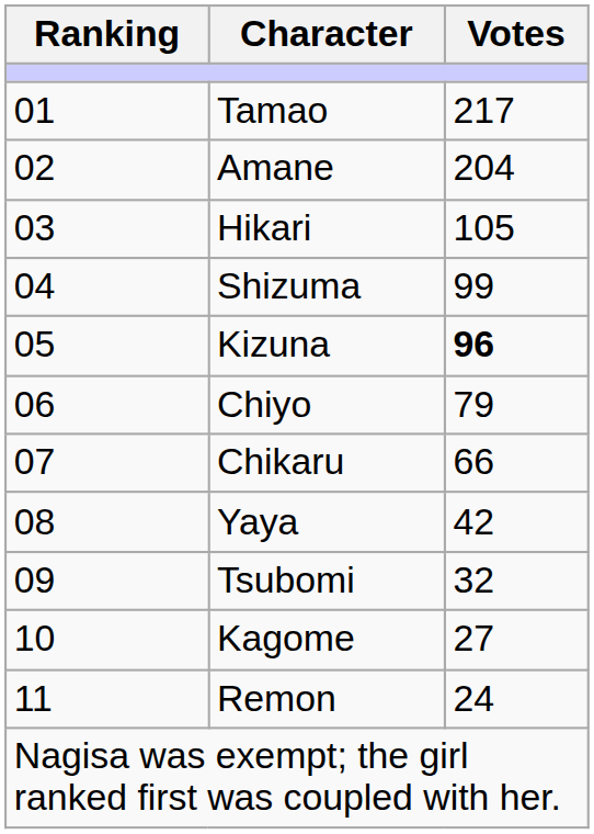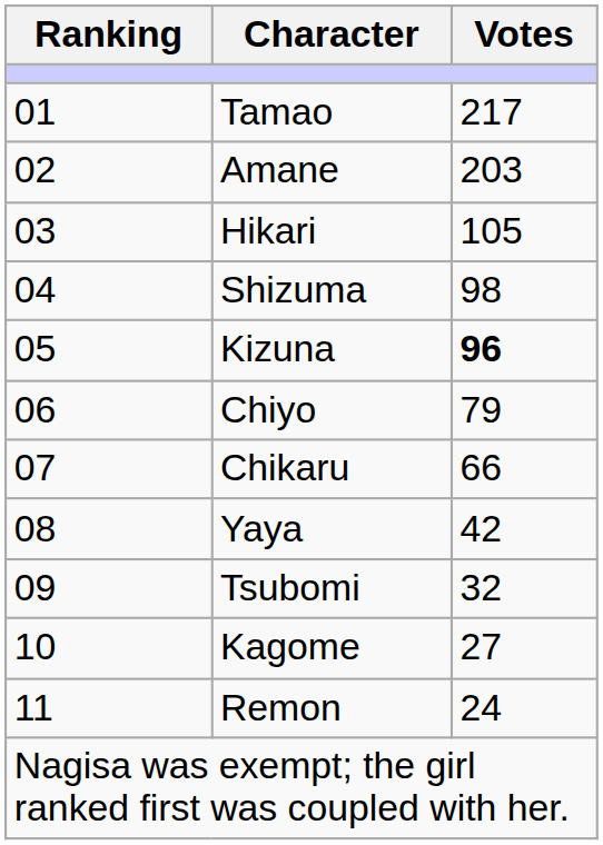Amane | Votes: 204 -> 203
Shizuma | Votes: 99 -> 98
